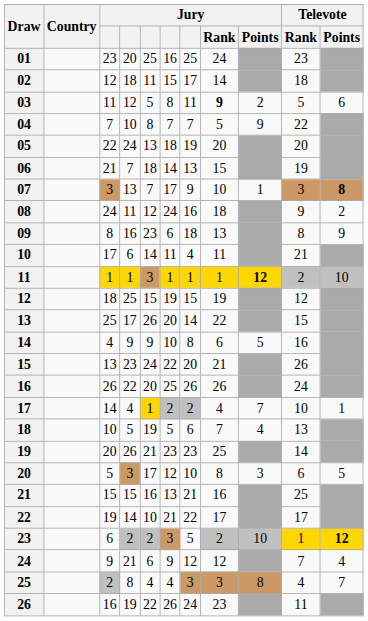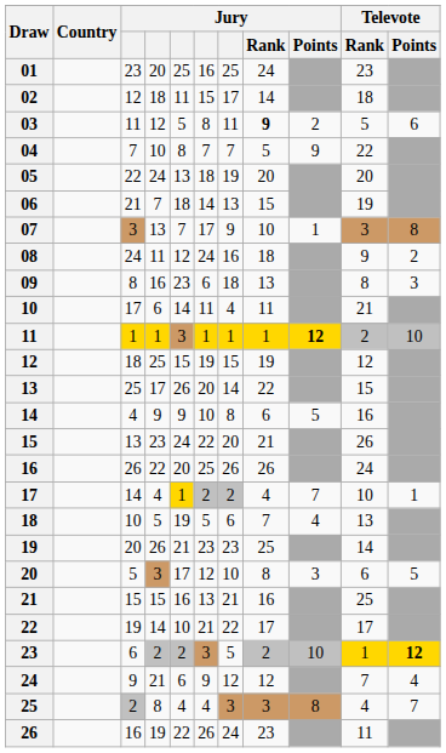07 | Televote / Points: bold -> normal
09 | Televote / Points: 9 -> 3
